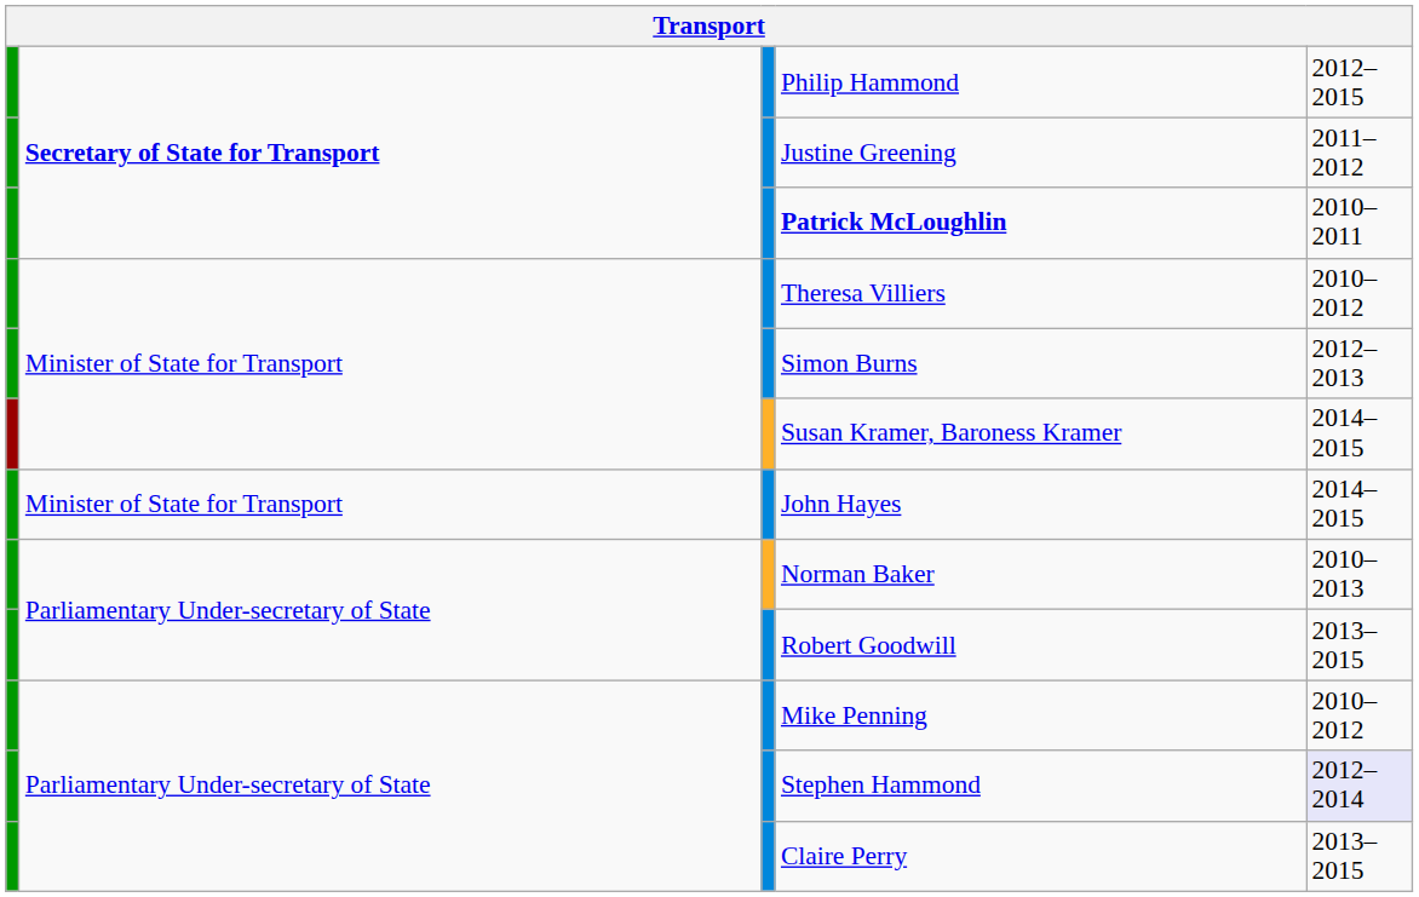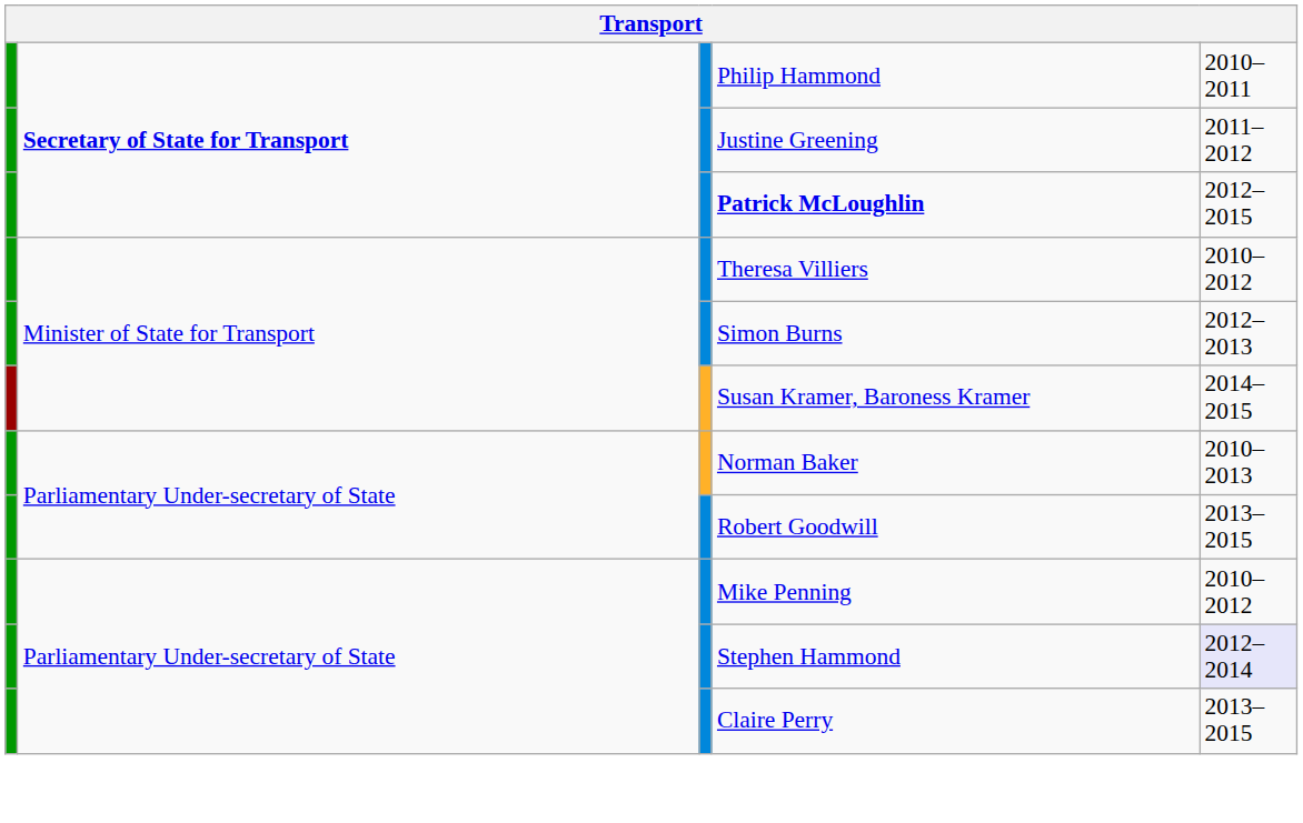Philip Hammond | column 5: 2012–2015 -> 2010–2011
Patrick McLoughlin | column 5: 2010–2011 -> 2012–2015
- row: Minister of State for Transport | John Hayes | 2014–2015
